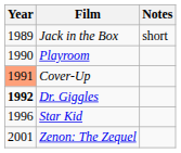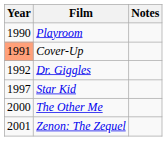- row: 1989 | Jack in the Box | short
Dr. Giggles | Year: bold -> normal
Star Kid | Year: 1996 -> 1997
+ row: 2000 | The Other Me
